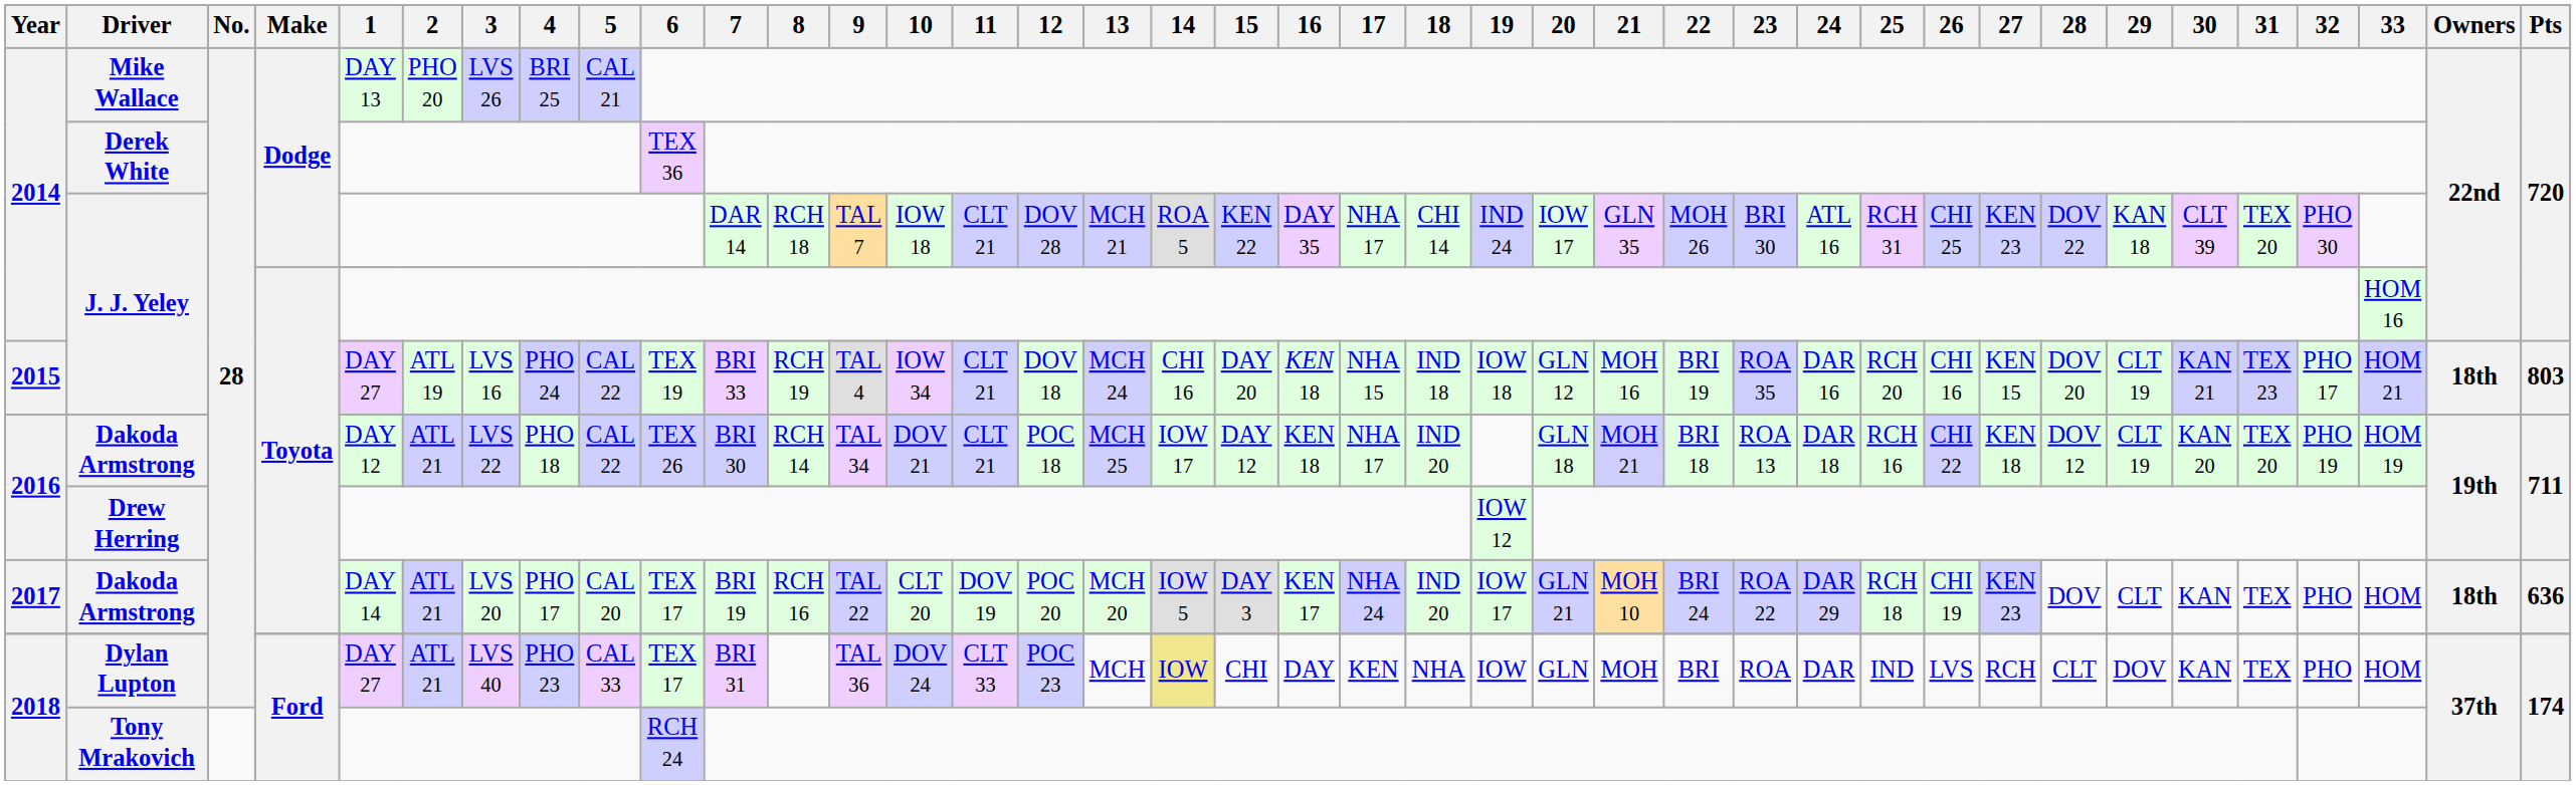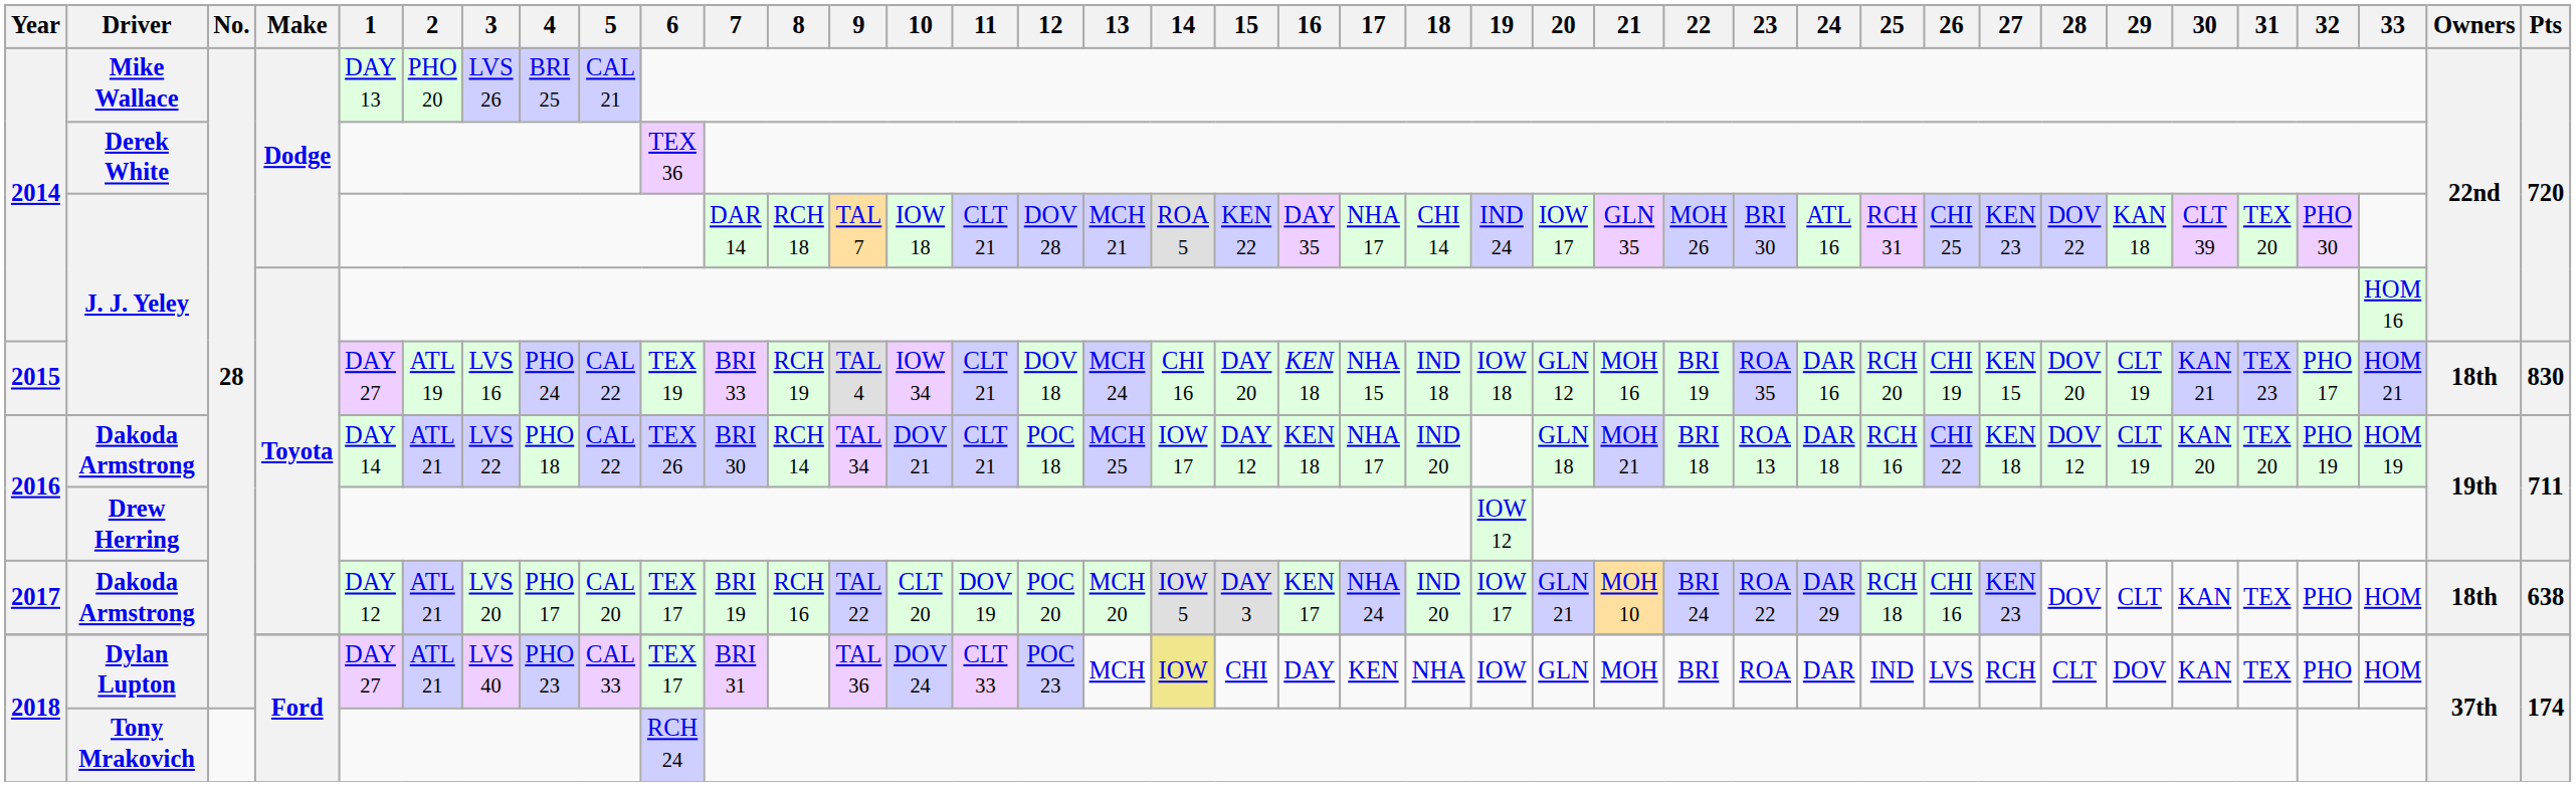2015 / J. J. Yeley | 26: CHI 16 -> CHI 19
2015 / J. J. Yeley | Pts: 803 -> 830
2016 / Dakoda Armstrong | 1: DAY 12 -> DAY 14
2017 / Dakoda Armstrong | 1: DAY 14 -> DAY 12
2017 / Dakoda Armstrong | 26: CHI 19 -> CHI 16
2017 / Dakoda Armstrong | Pts: 636 -> 638
